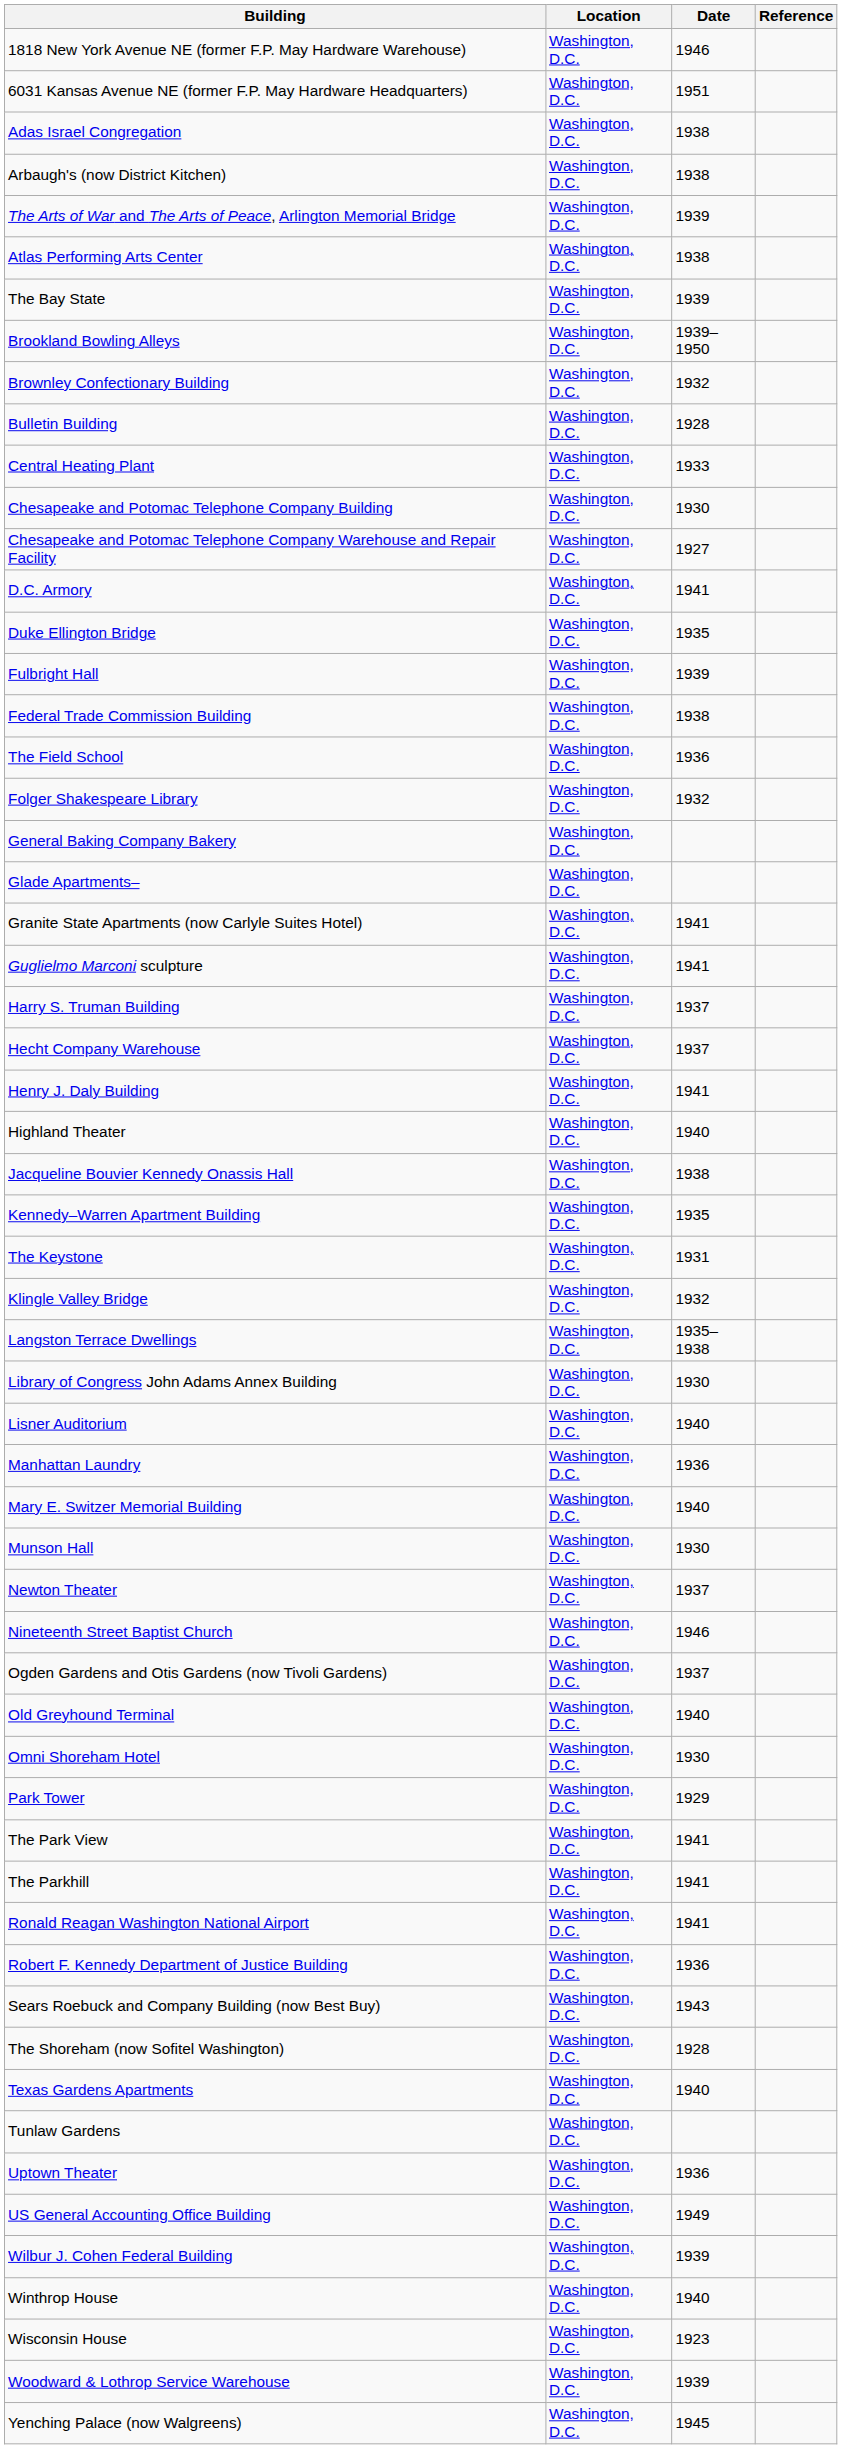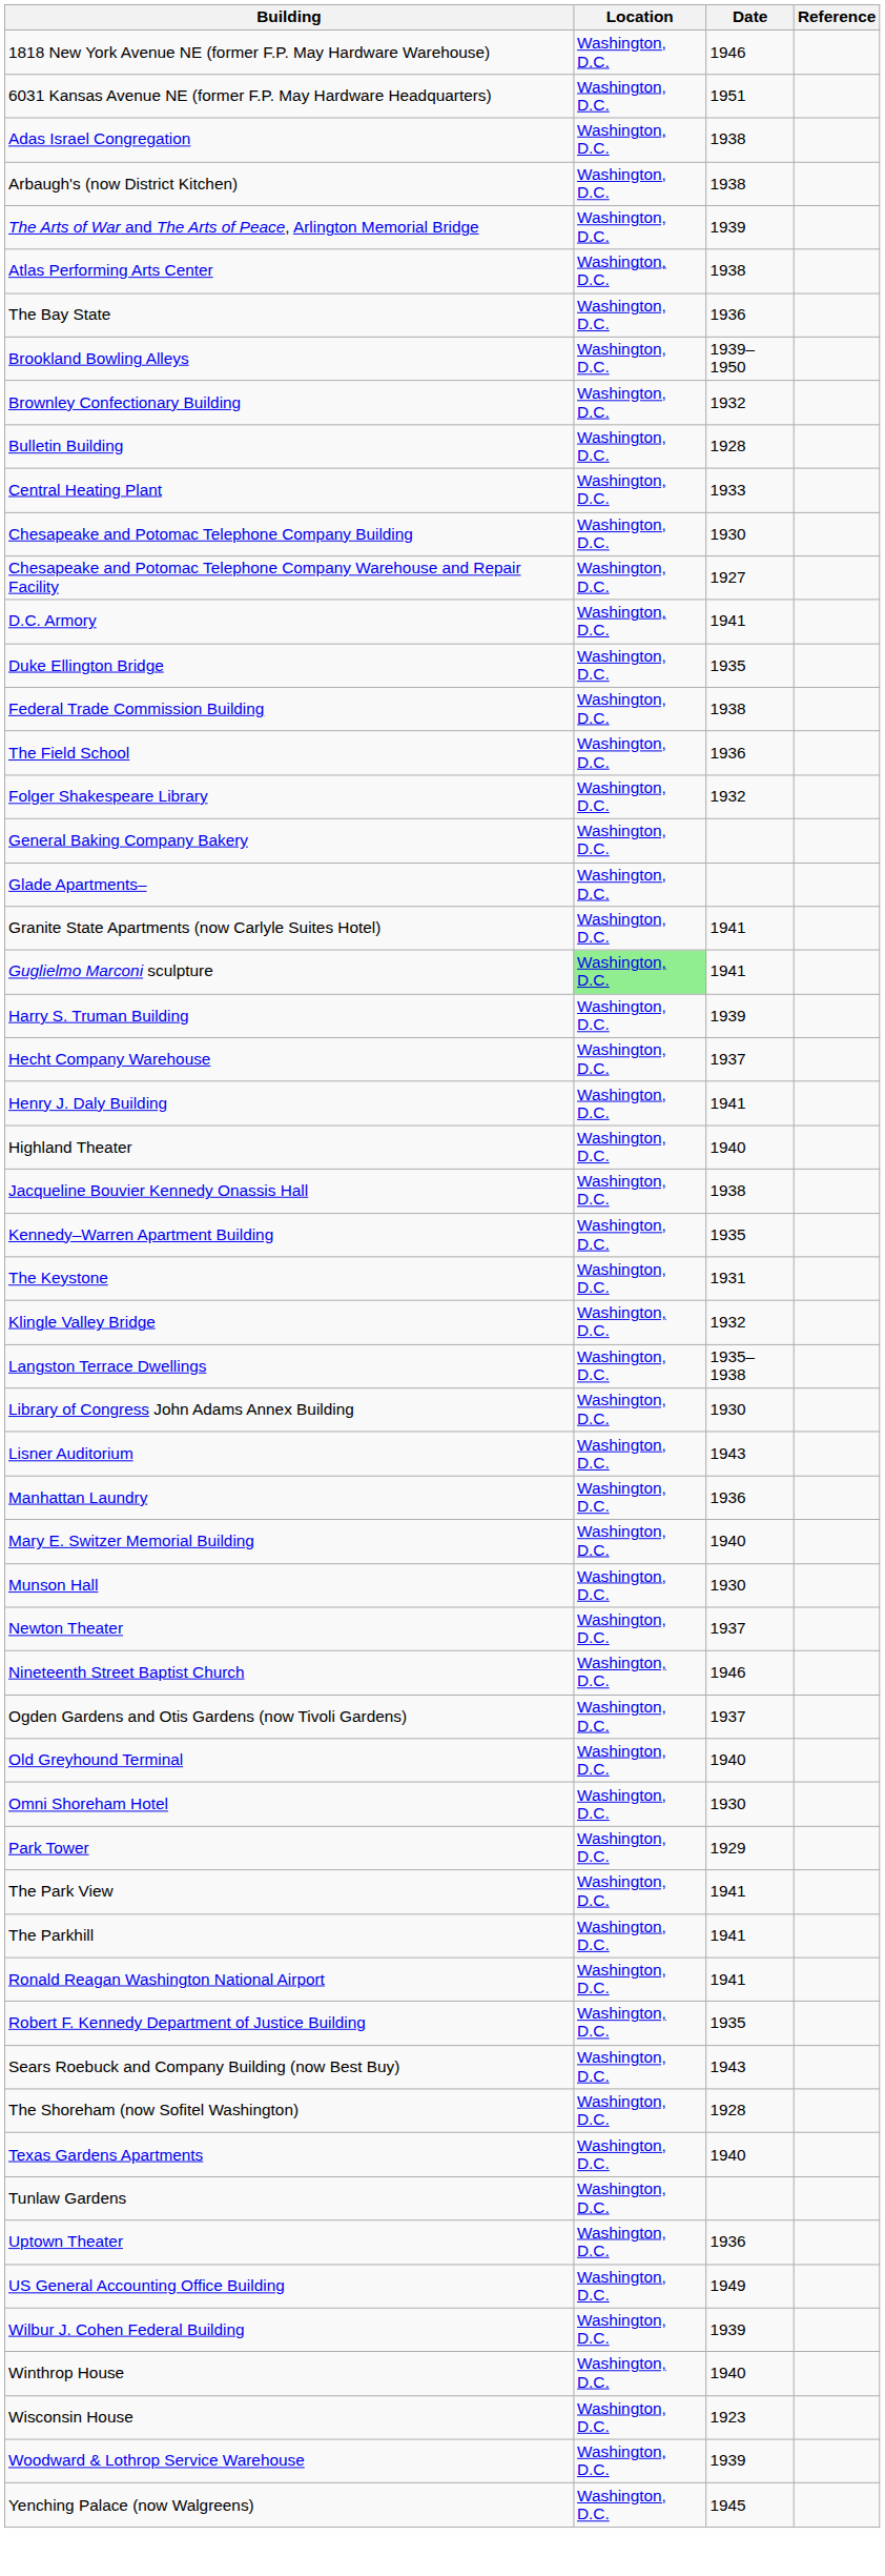The Bay State | Date: 1939 -> 1936
- row: Fulbright Hall | Washington, D.C. | 1939
Guglielmo Marconi sculpture | Location: no background -> lightgreen background
Harry S. Truman Building | Date: 1937 -> 1939
Lisner Auditorium | Date: 1940 -> 1943
Robert F. Kennedy Department of Justice Building | Date: 1936 -> 1935
